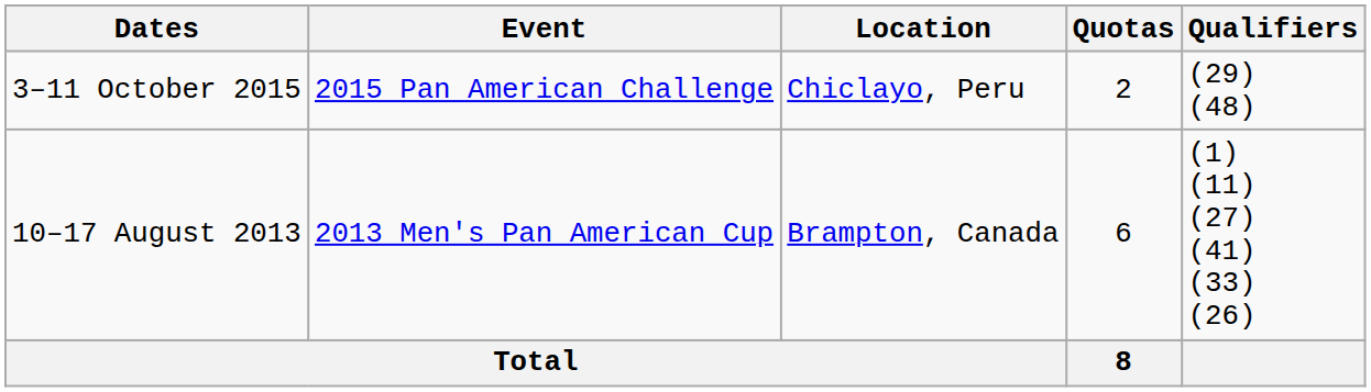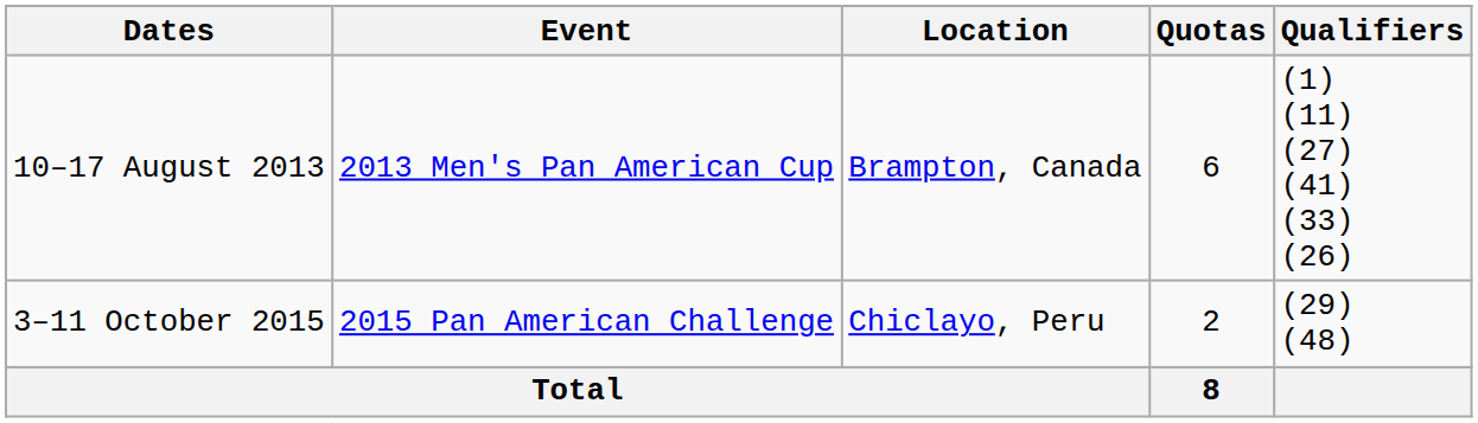rows swapped: 10–17 August 2013 <-> 3–11 October 2015
